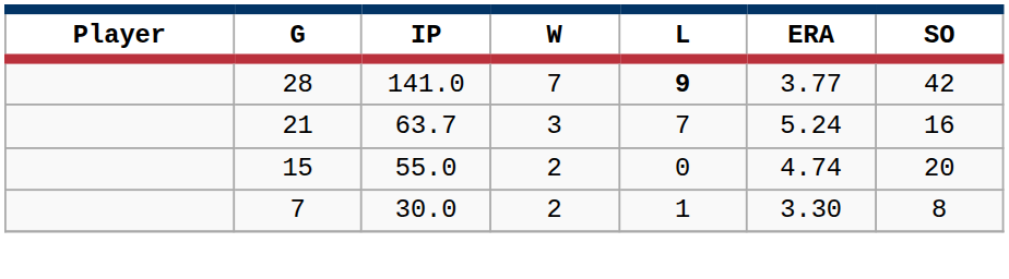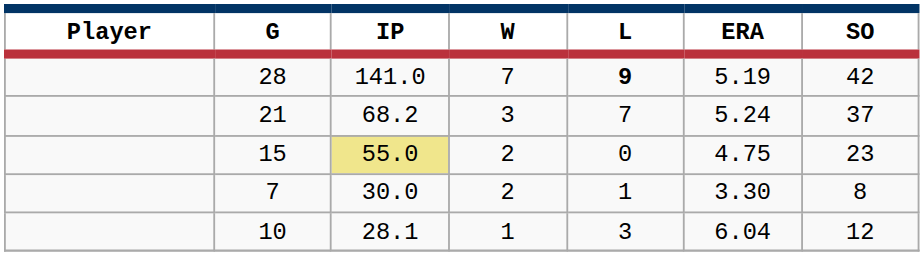28 | ERA: 3.77 -> 5.19
21 | IP: 63.7 -> 68.2
21 | SO: 16 -> 37
15 | IP: no background -> khaki background
15 | ERA: 4.74 -> 4.75
15 | SO: 20 -> 23
+ row: 10 | 28.1 | 1 | 3 | 6.04 | 12
